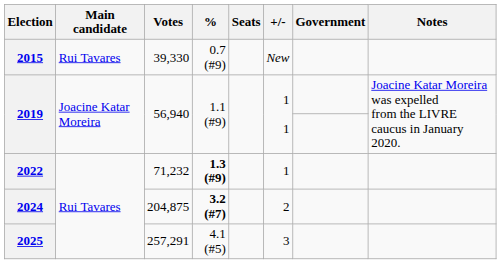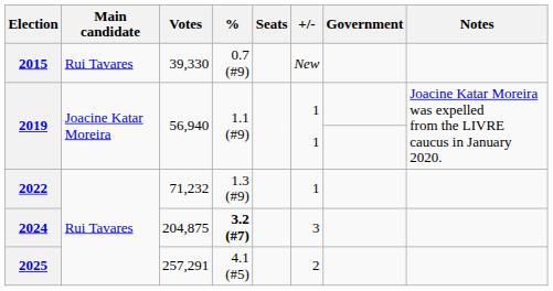2022 | %: bold -> normal
2024 | +/-: 2 -> 3
2025 | +/-: 3 -> 2
